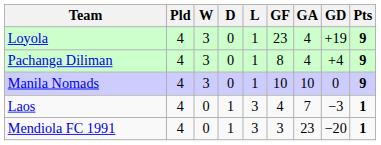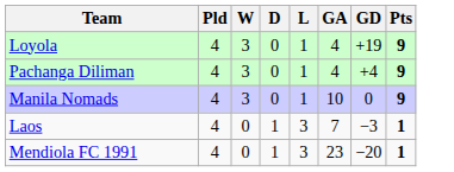- column: GF | 23 | 8 | 10 | 4 | 3
